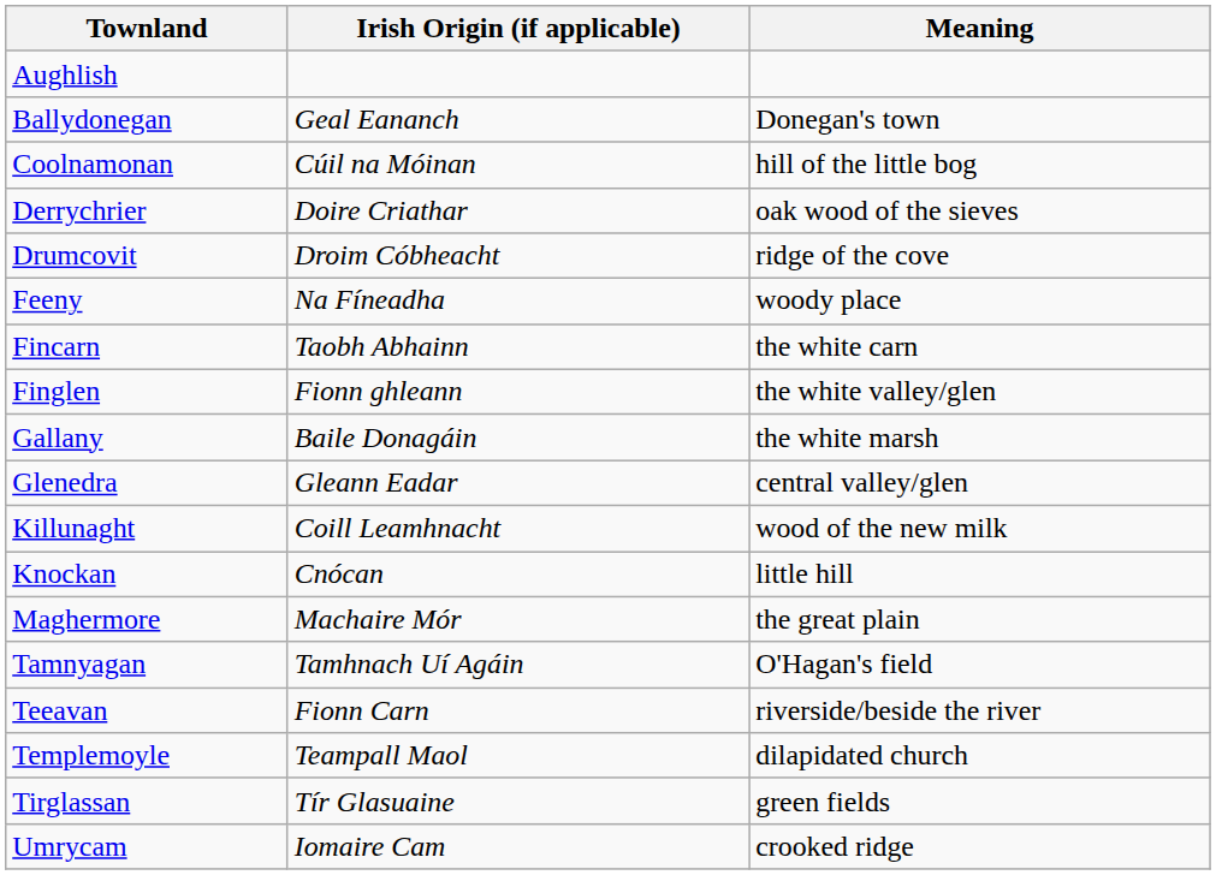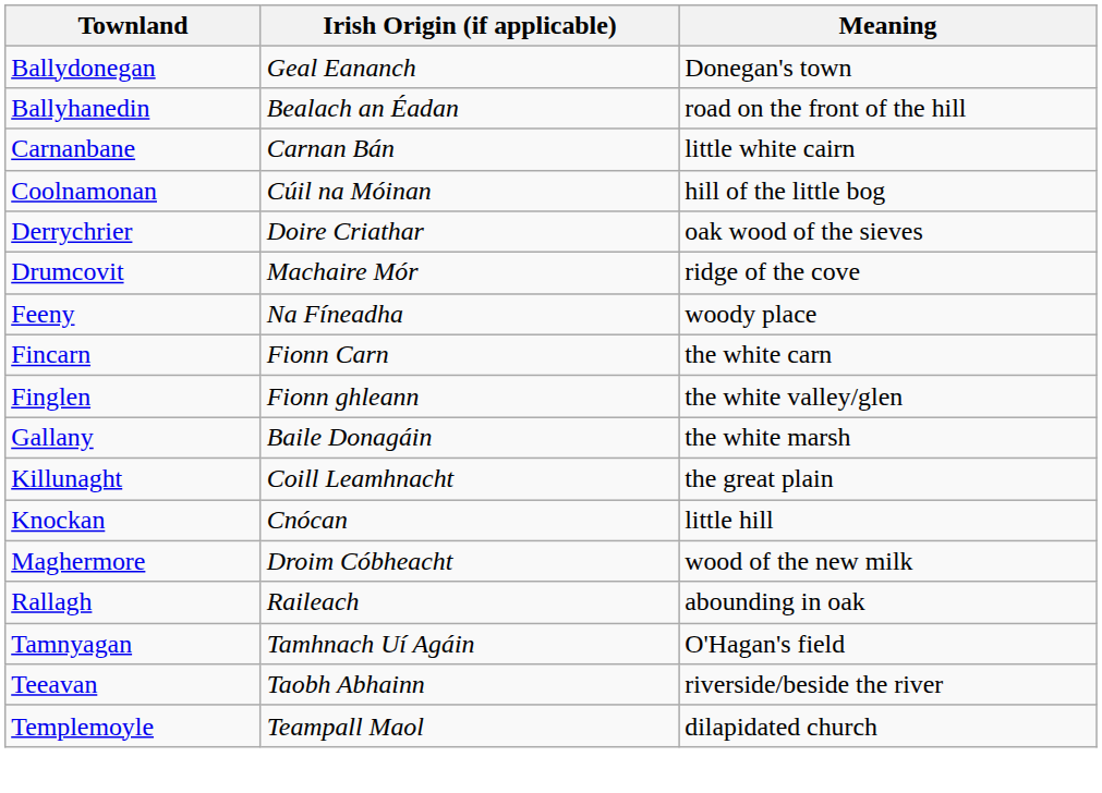- row: Aughlish
+ row: Ballyhanedin | Bealach an Éadan | road on the front of the hill
+ row: Carnanbane | Carnan Bán | little white cairn
Drumcovit | Irish Origin (if applicable): Droim Cóbheacht -> Machaire Mór
Fincarn | Irish Origin (if applicable): Taobh Abhainn -> Fionn Carn
- row: Glenedra | Gleann Eadar | central valley/glen
Killunaght | Meaning: wood of the new milk -> the great plain
Maghermore | Irish Origin (if applicable): Machaire Mór -> Droim Cóbheacht
Maghermore | Meaning: the great plain -> wood of the new milk
+ row: Rallagh | Raileach | abounding in oak
Teeavan | Irish Origin (if applicable): Fionn Carn -> Taobh Abhainn
- row: Tirglassan | Tír Glasuaine | green fields
- row: Umrycam | Iomaire Cam | crooked ridge
